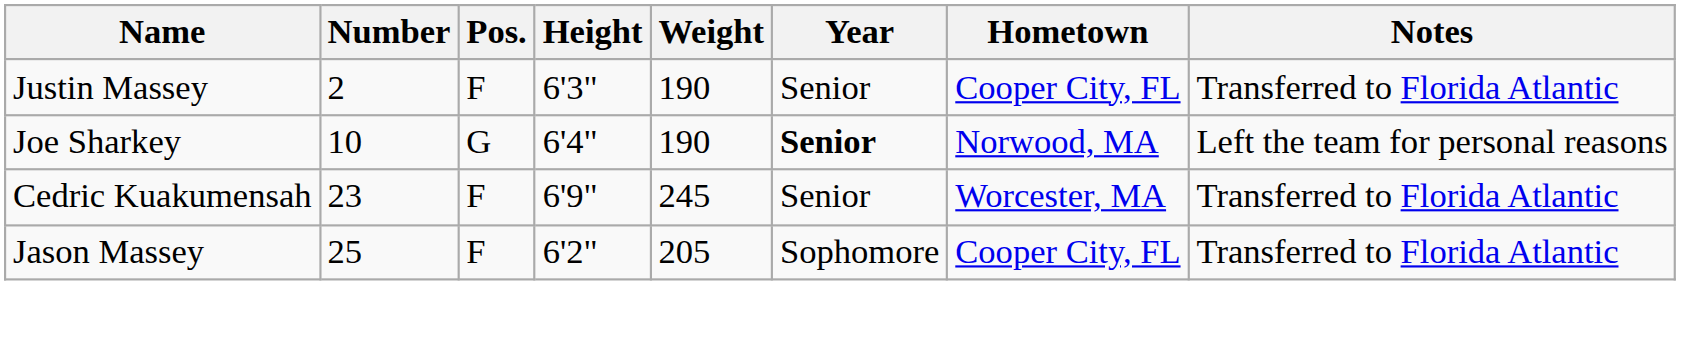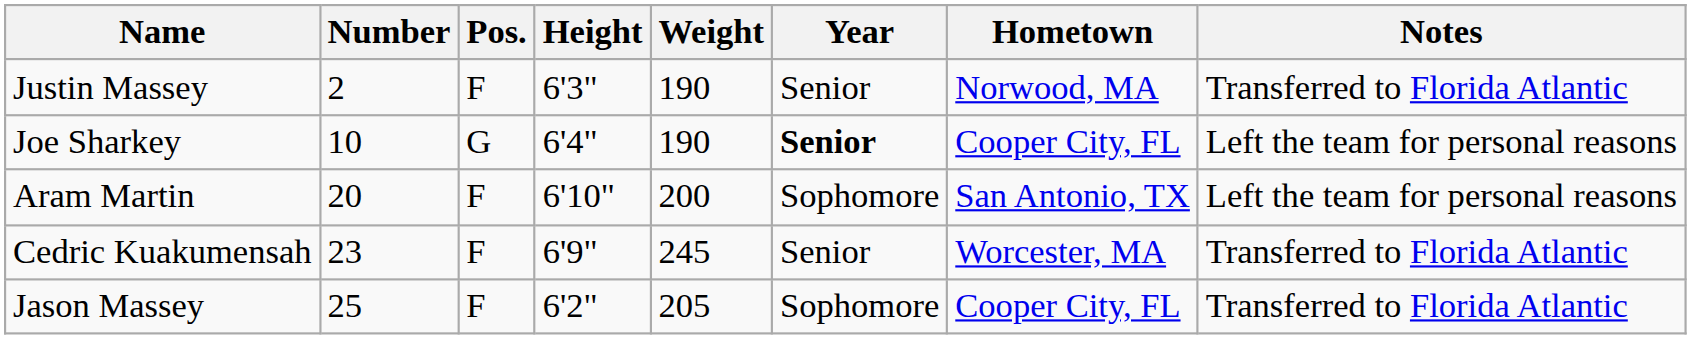Justin Massey | Hometown: Cooper City, FL -> Norwood, MA
Joe Sharkey | Hometown: Norwood, MA -> Cooper City, FL
+ row: Aram Martin | 20 | F | 6'10" | 200 | Sophomore | San Antonio, TX | Left the team for personal reasons
